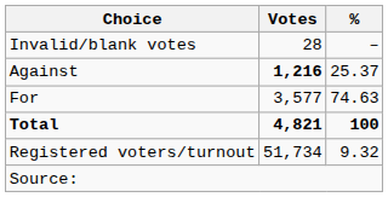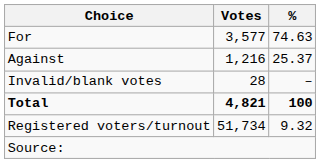rows swapped: For <-> Invalid/blank votes
Against | Votes: bold -> normal
